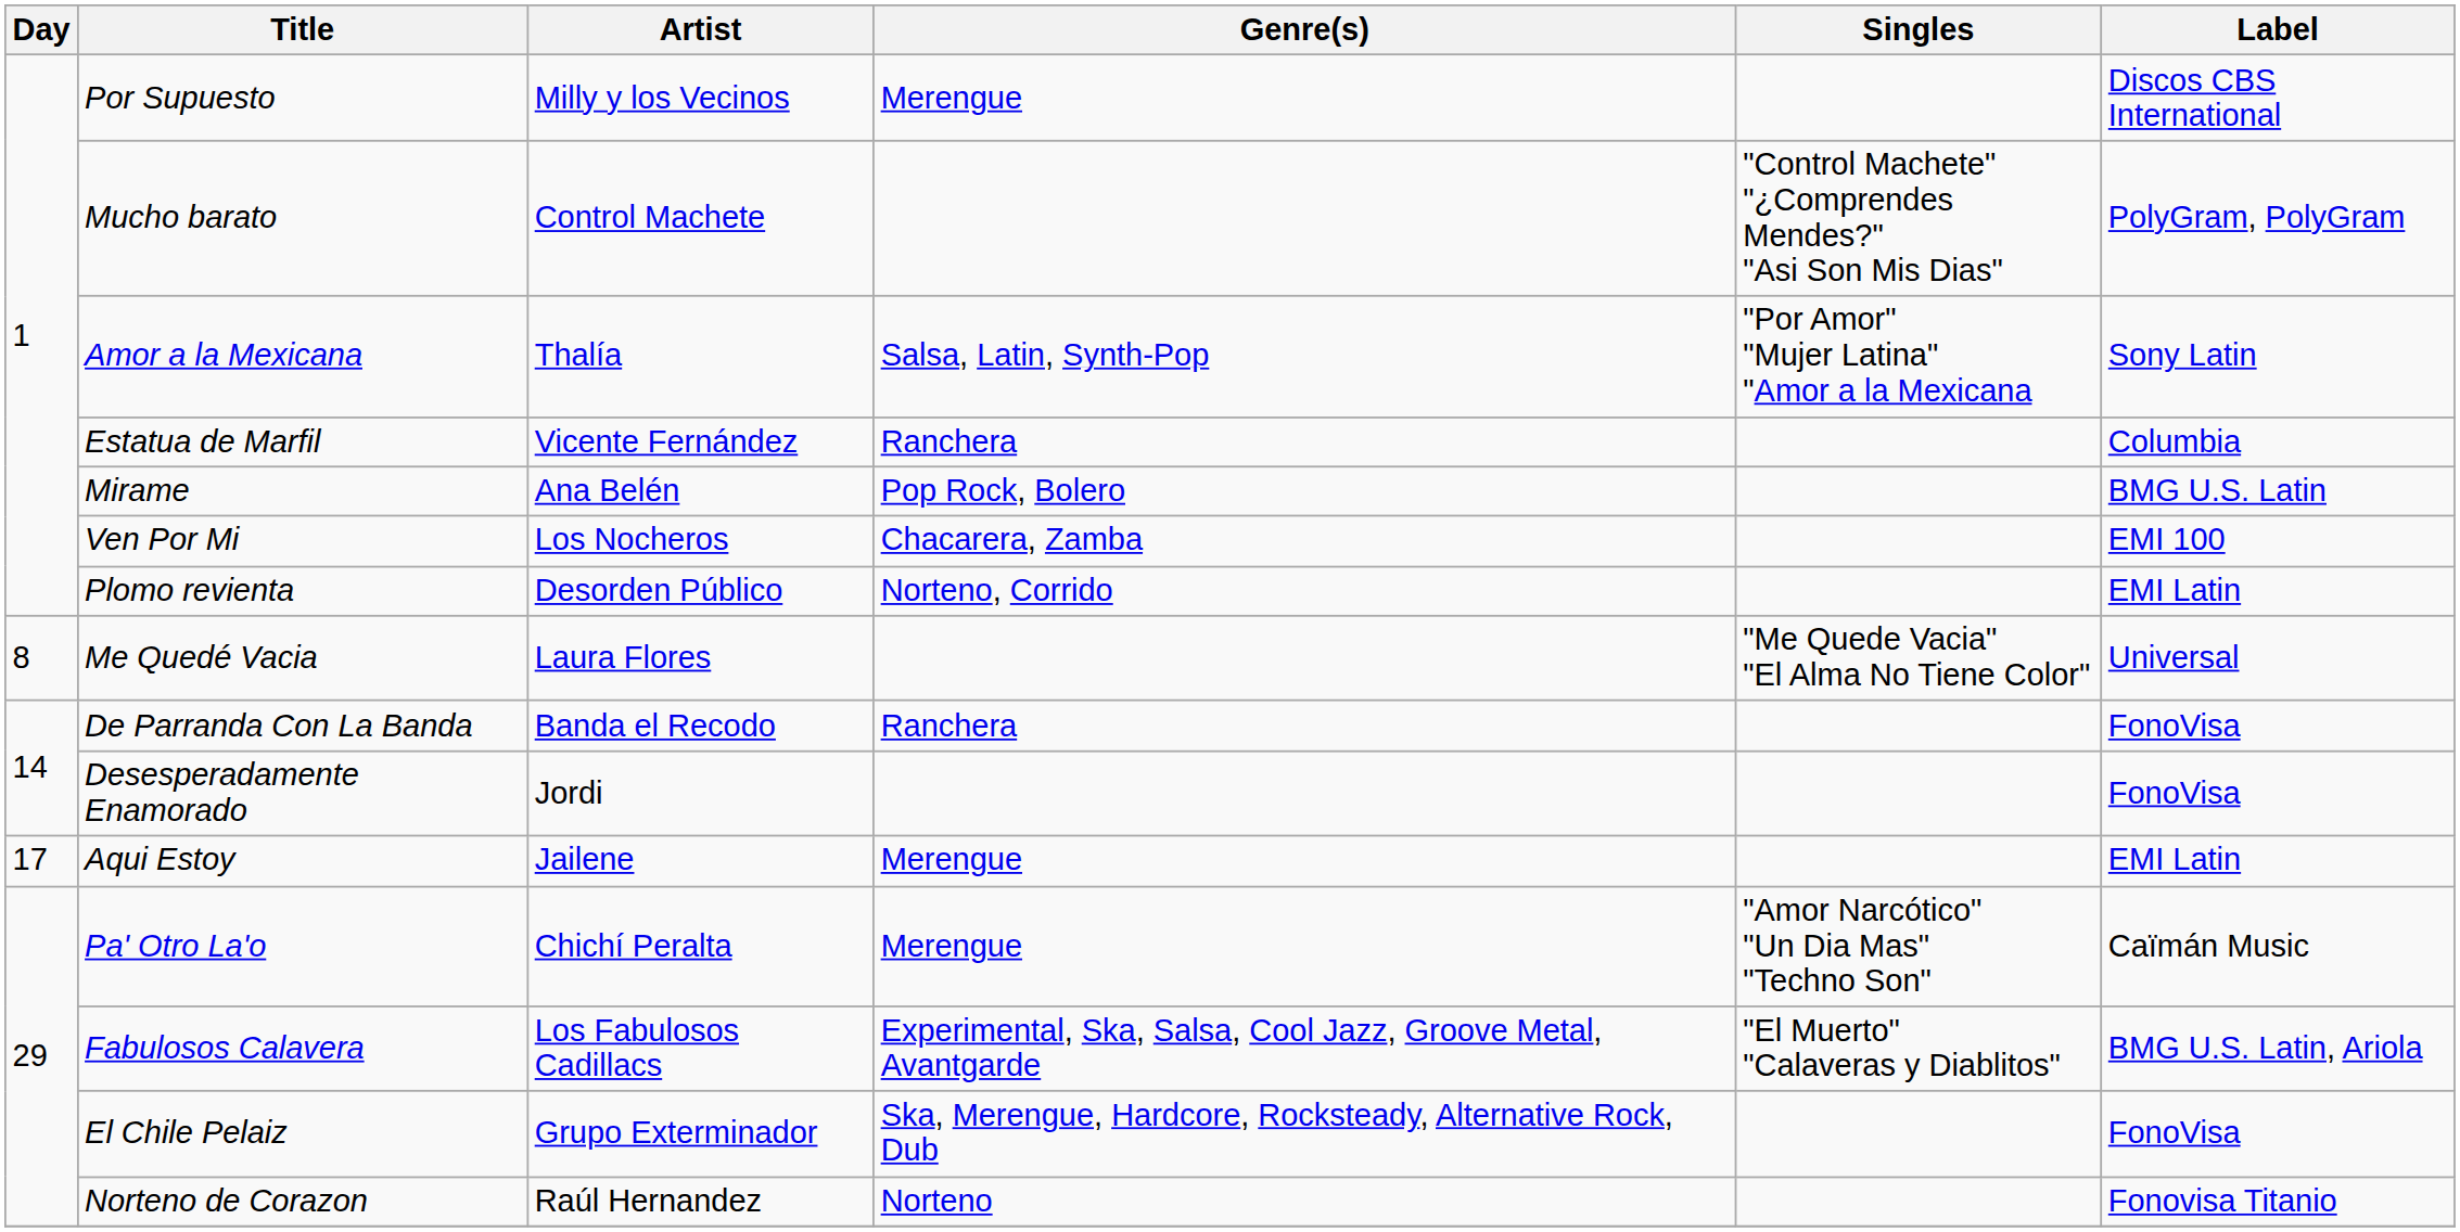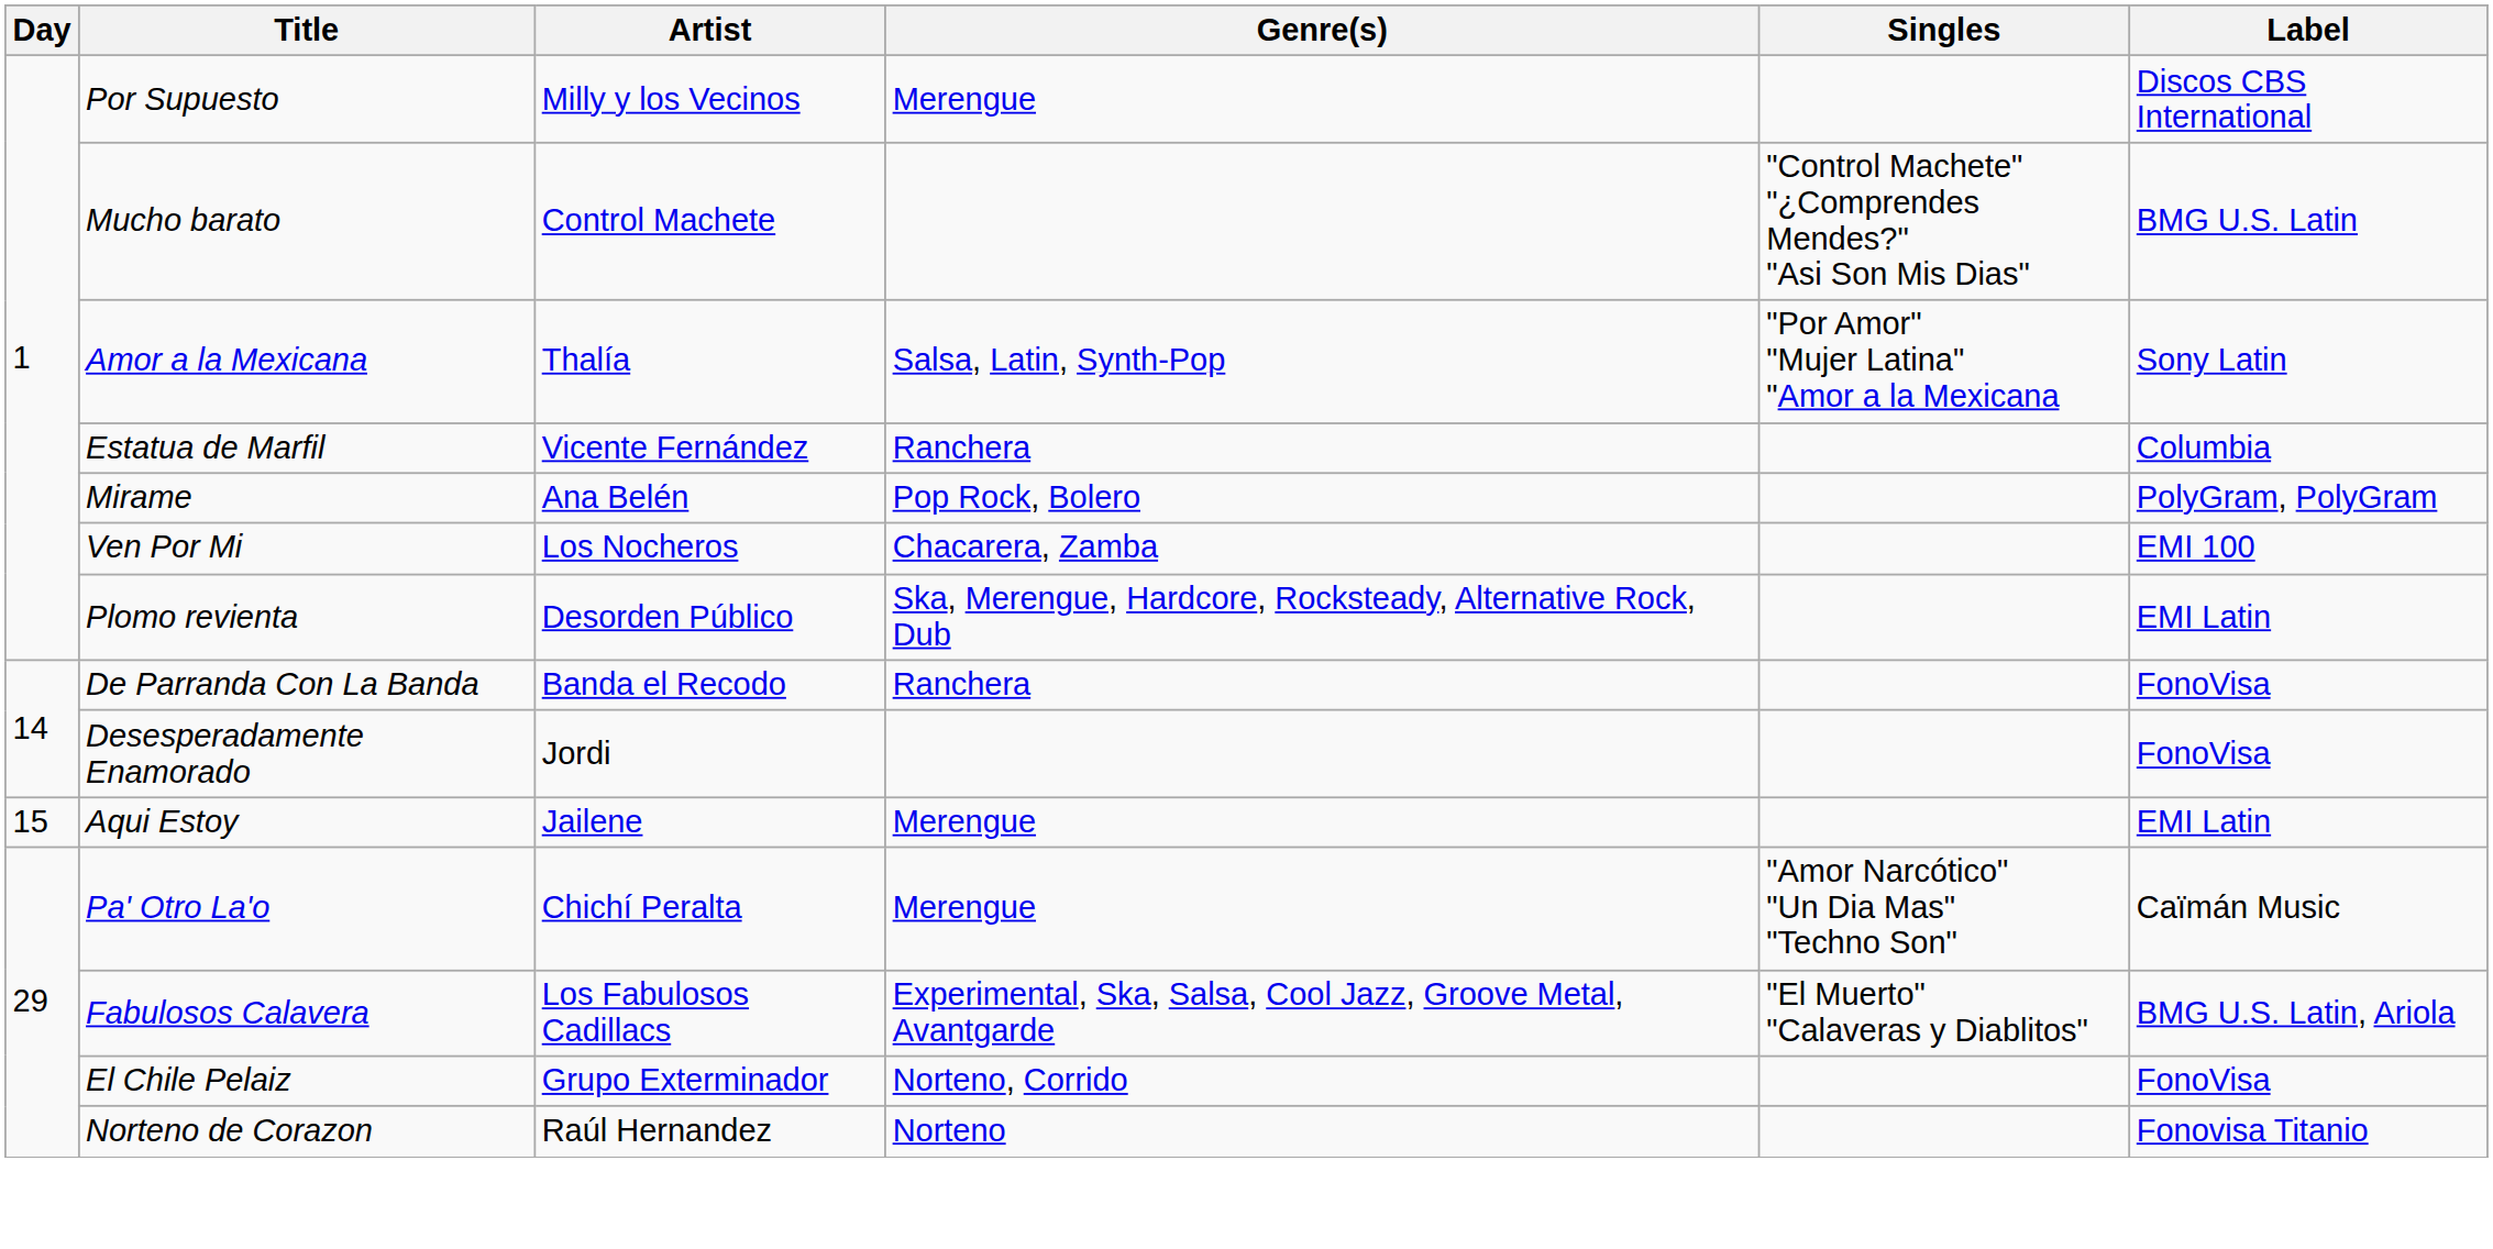Mucho barato | Label: PolyGram, PolyGram -> BMG U.S. Latin
Mirame | Label: BMG U.S. Latin -> PolyGram, PolyGram
Plomo revienta | Genre(s): Norteno, Corrido -> Ska, Merengue, Hardcore, Rocksteady, Alternative Rock, Dub
- row: 8 | Me Quedé Vacia | Laura Flores | "Me Quede Vacia" "El Alma No Tiene Color" | Universal
Aqui Estoy | Day: 17 -> 15
El Chile Pelaiz | Genre(s): Ska, Merengue, Hardcore, Rocksteady, Alternative Rock, Dub -> Norteno, Corrido
